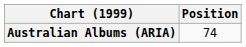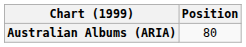Australian Albums (ARIA) | Position: 74 -> 80
